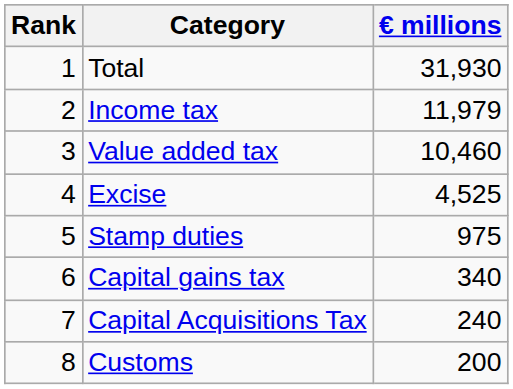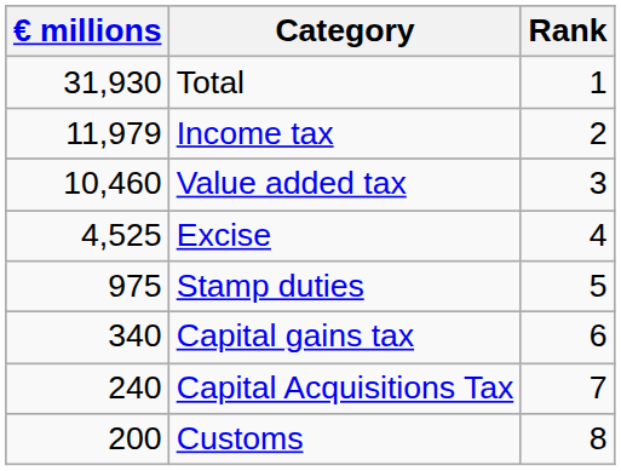columns swapped: Rank <-> € millions
